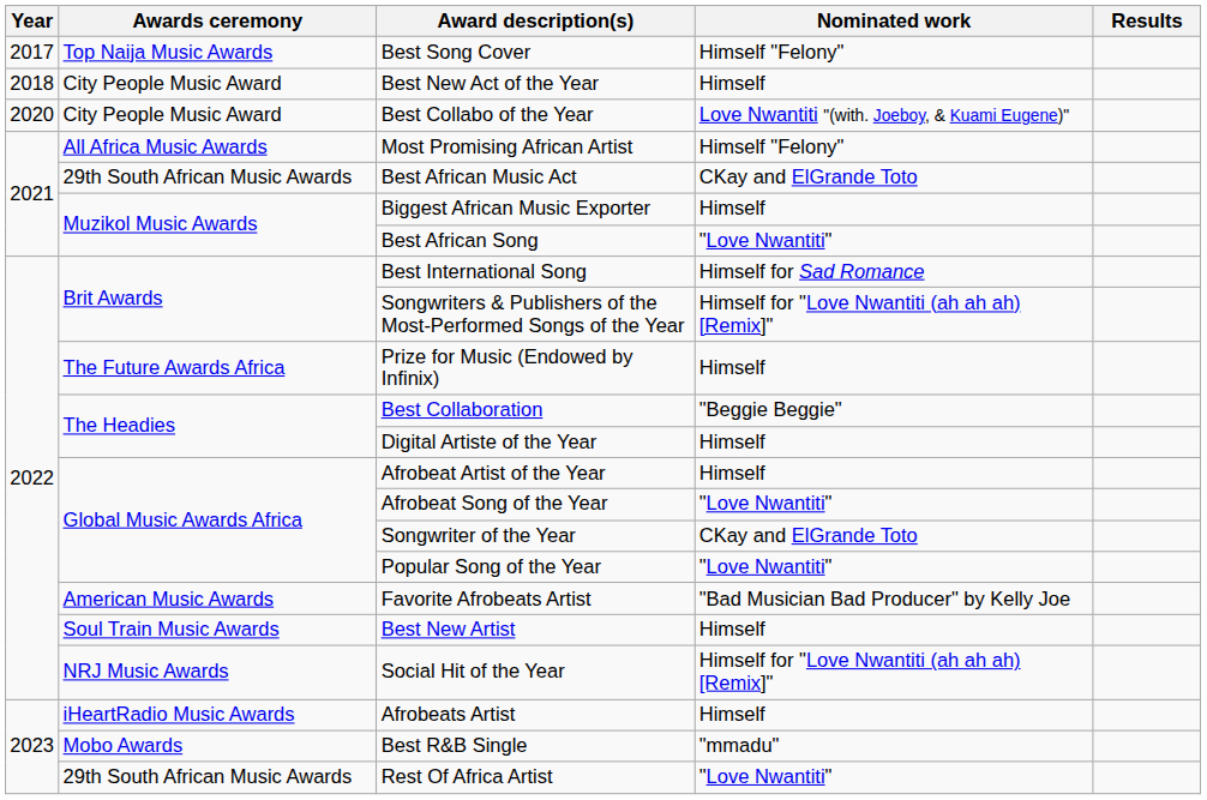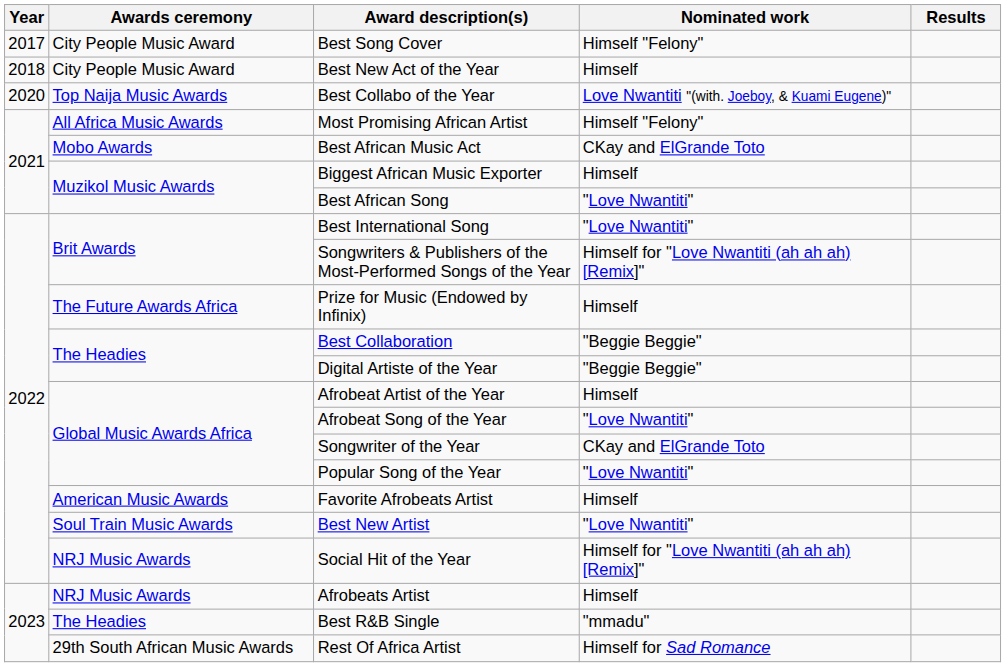Best Song Cover | Awards ceremony: Top Naija Music Awards -> City People Music Award
Best Collabo of the Year | Awards ceremony: City People Music Award -> Top Naija Music Awards
Best African Music Act | Awards ceremony: 29th South African Music Awards -> Mobo Awards
Best International Song | Nominated work: Himself for Sad Romance -> "Love Nwantiti"
Digital Artiste of the Year | Nominated work: Himself -> "Beggie Beggie"
Favorite Afrobeats Artist | Nominated work: "Bad Musician Bad Producer" by Kelly Joe -> Himself
Best New Artist | Nominated work: Himself -> "Love Nwantiti"
Afrobeats Artist | Awards ceremony: iHeartRadio Music Awards -> NRJ Music Awards
Best R&B Single | Awards ceremony: Mobo Awards -> The Headies
Rest Of Africa Artist | Nominated work: "Love Nwantiti" -> Himself for Sad Romance
